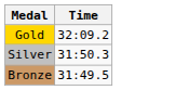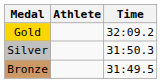+ column: Athlete
